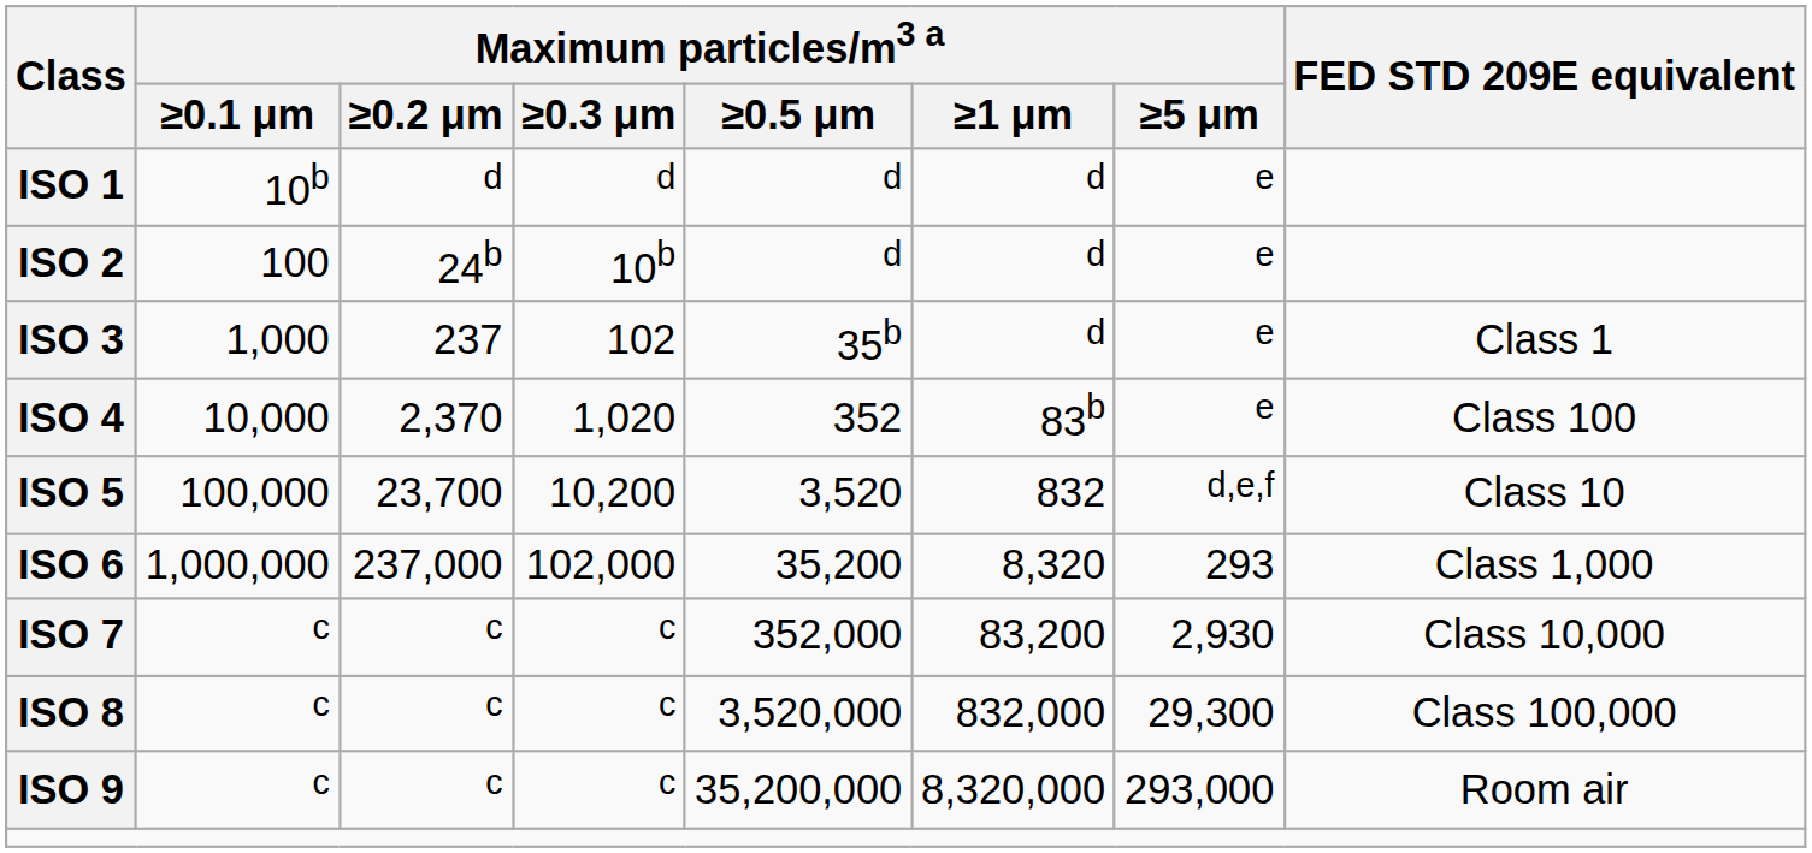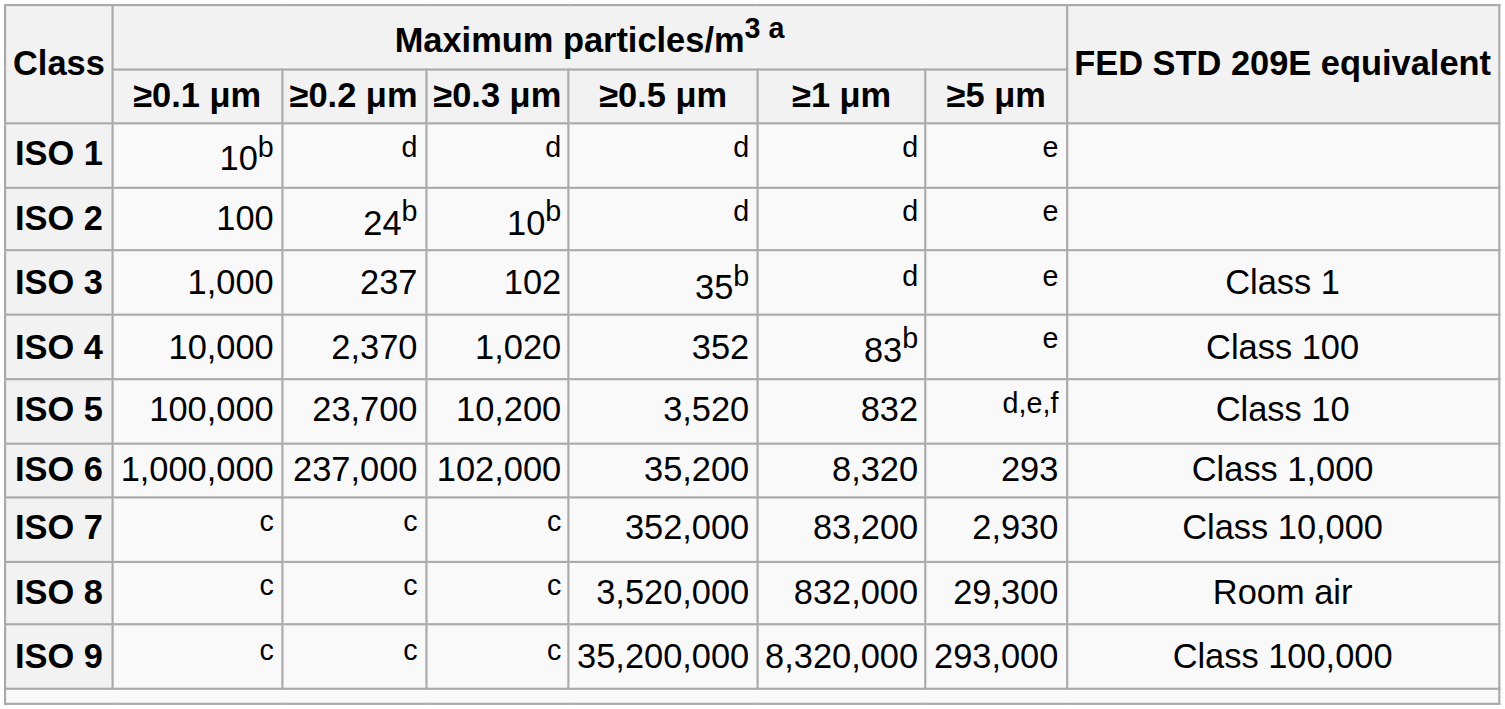ISO 8 | FED STD 209E equivalent: Class 100,000 -> Room air
ISO 9 | FED STD 209E equivalent: Room air -> Class 100,000
